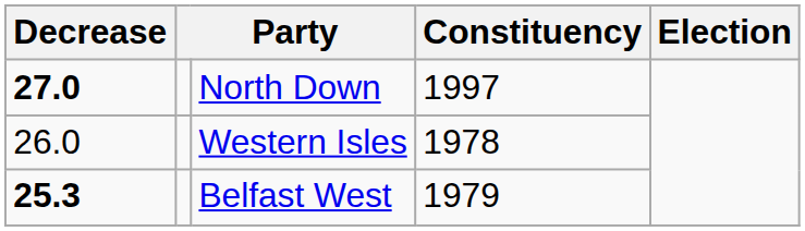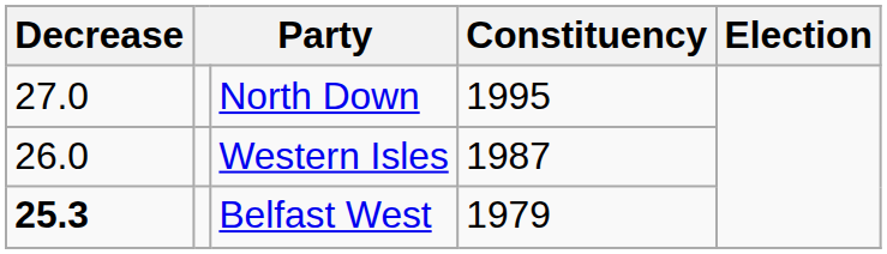North Down | Decrease: bold -> normal
North Down | Constituency: 1997 -> 1995
Western Isles | Constituency: 1978 -> 1987
